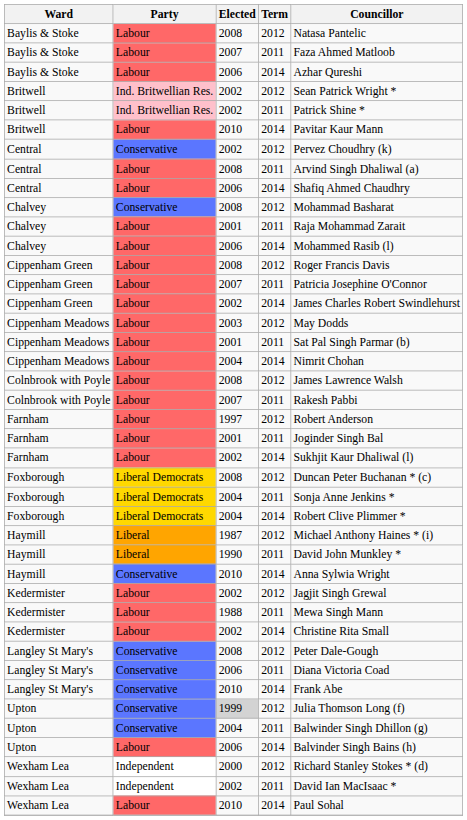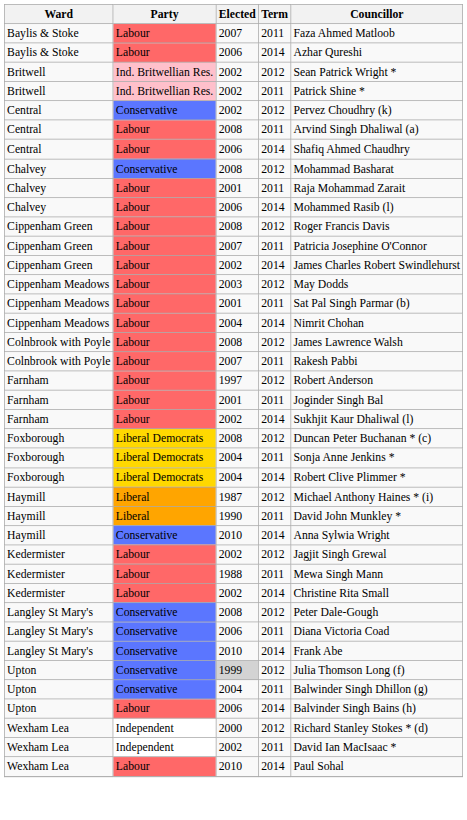- row: Baylis & Stoke | Labour | 2008 | 2012 | Natasa Pantelic
- row: Britwell | Labour | 2010 | 2014 | Pavitar Kaur Mann
